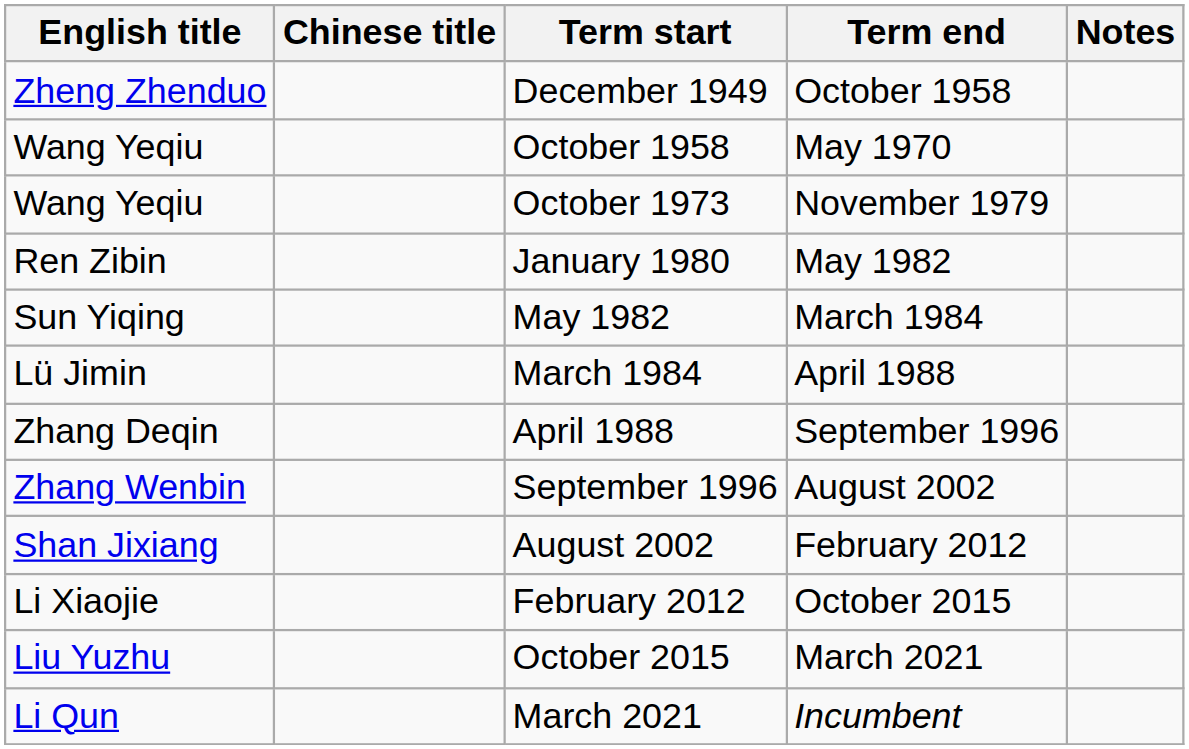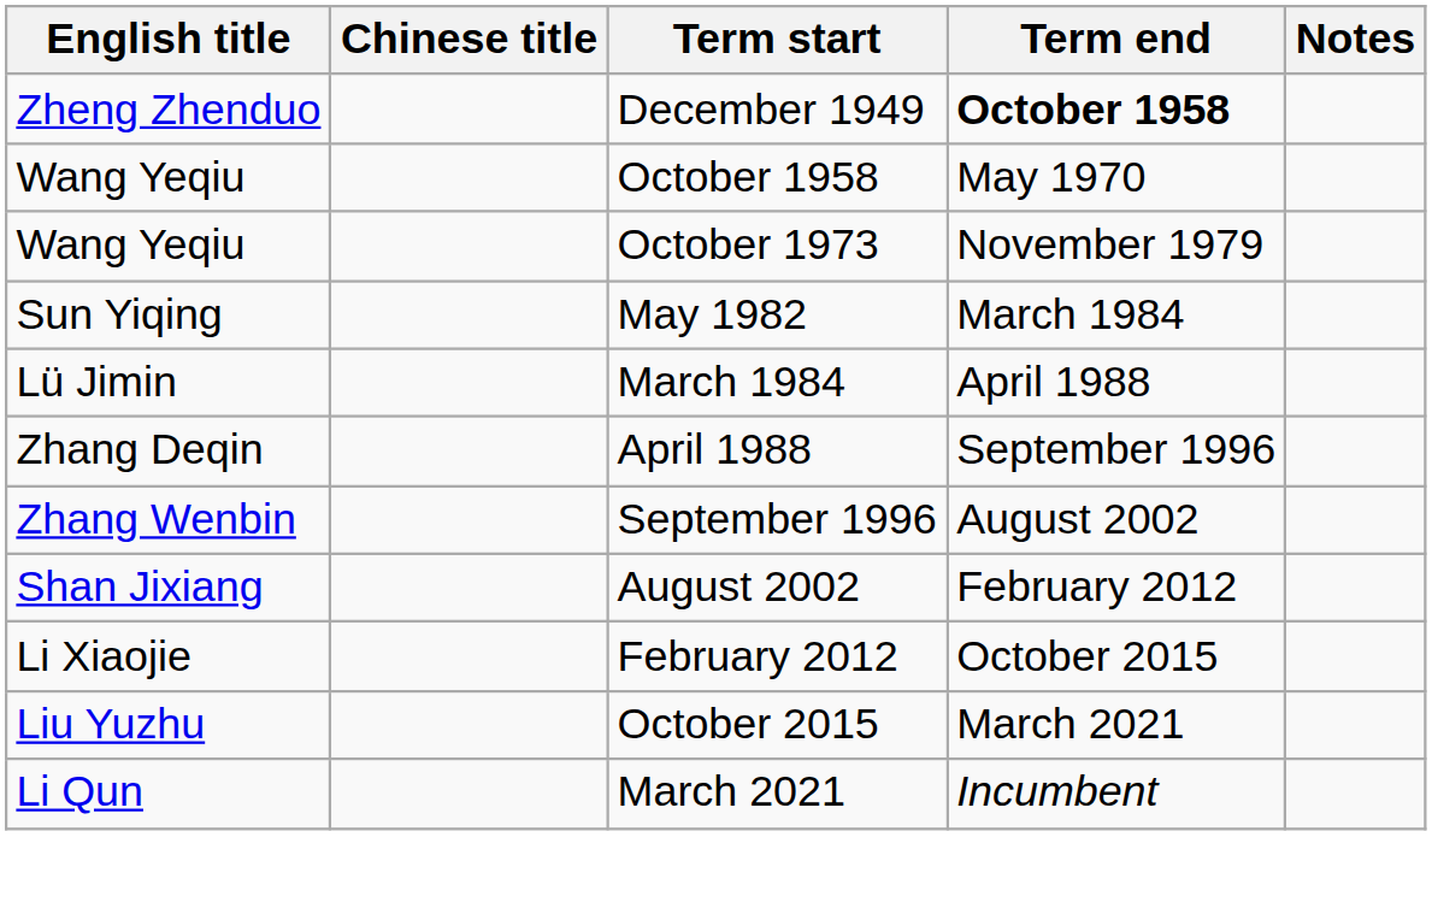December 1949 | Term end: normal -> bold
- row: Ren Zibin | January 1980 | May 1982
